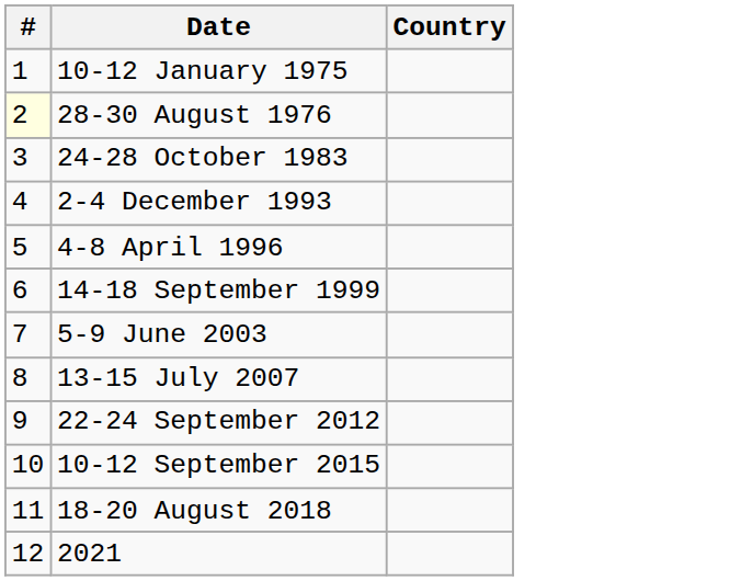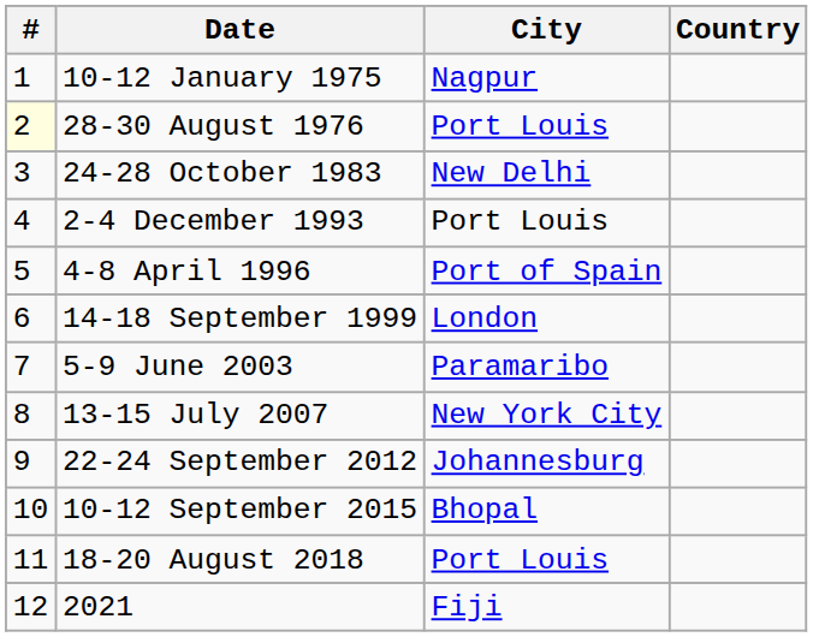+ column: City | Nagpur | Port Louis | New Delhi | Port Louis | Port of Spain | London | Paramaribo | New York City | Johannesburg | Bhopal | Port Louis | Fiji
